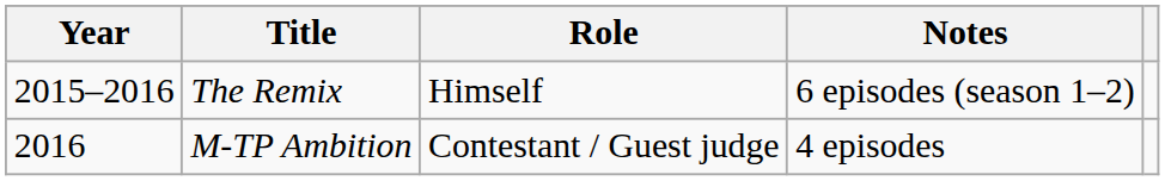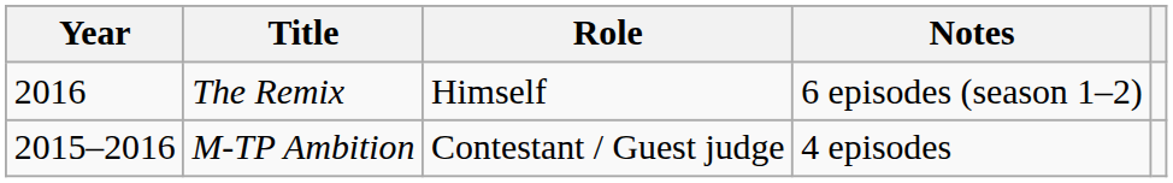The Remix | Year: 2015–2016 -> 2016
M-TP Ambition | Year: 2016 -> 2015–2016
